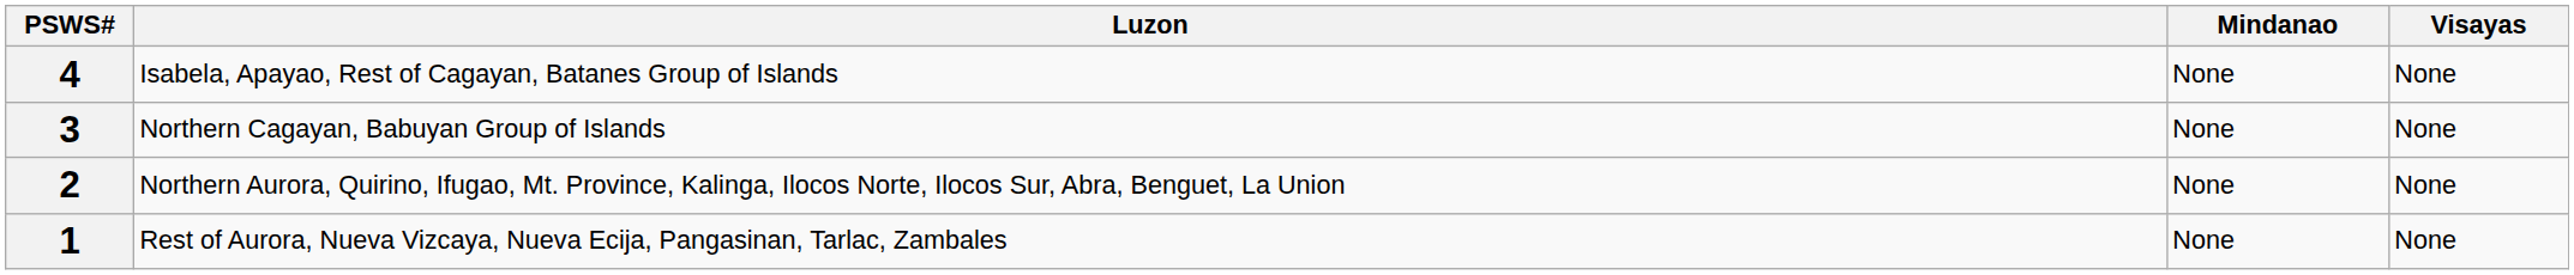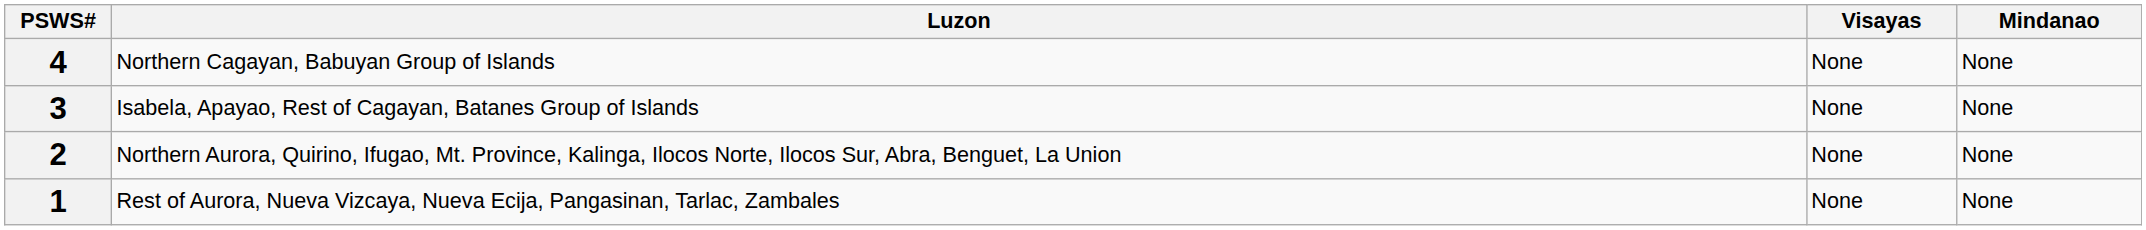columns swapped: Visayas <-> Mindanao
4 | Luzon: Isabela, Apayao, Rest of Cagayan, Batanes Group of Islands -> Northern Cagayan, Babuyan Group of Islands
3 | Luzon: Northern Cagayan, Babuyan Group of Islands -> Isabela, Apayao, Rest of Cagayan, Batanes Group of Islands
